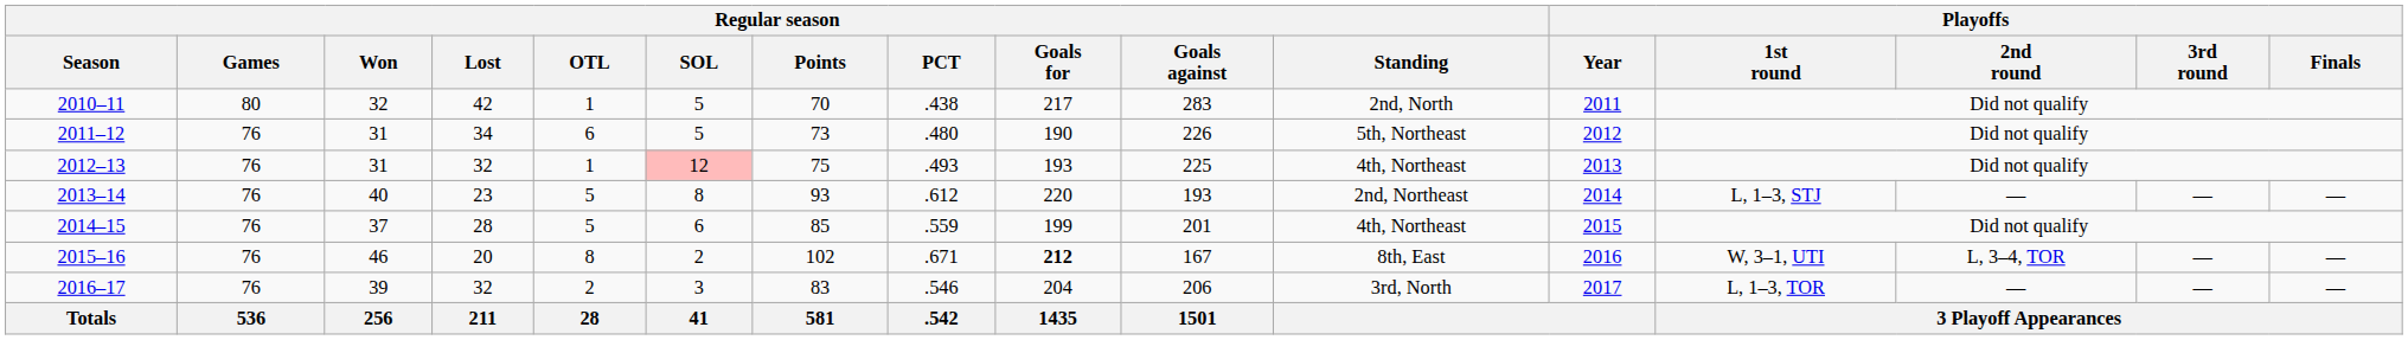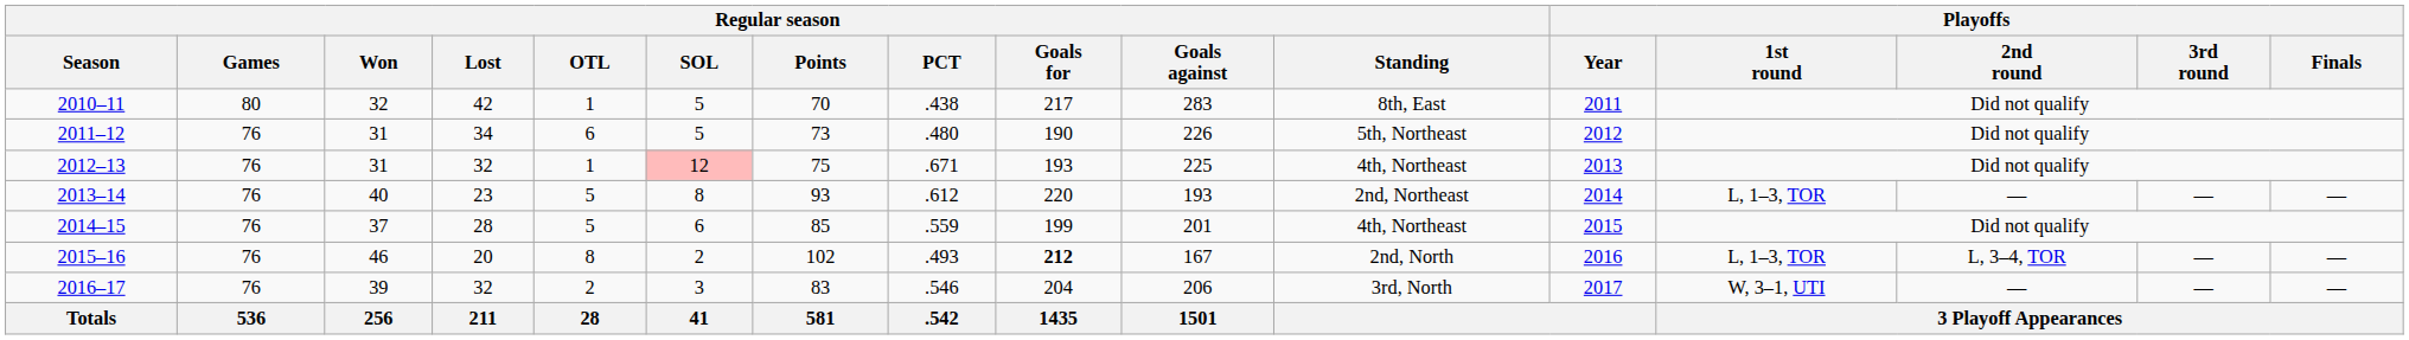2010–11 | Regular season / Standing: 2nd, North -> 8th, East
2012–13 | Regular season / PCT: .493 -> .671
2013–14 | Playoffs / 1st round: L, 1–3, STJ -> L, 1–3, TOR
2015–16 | Regular season / PCT: .671 -> .493
2015–16 | Regular season / Standing: 8th, East -> 2nd, North
2015–16 | Playoffs / 1st round: W, 3–1, UTI -> L, 1–3, TOR
2016–17 | Playoffs / 1st round: L, 1–3, TOR -> W, 3–1, UTI
